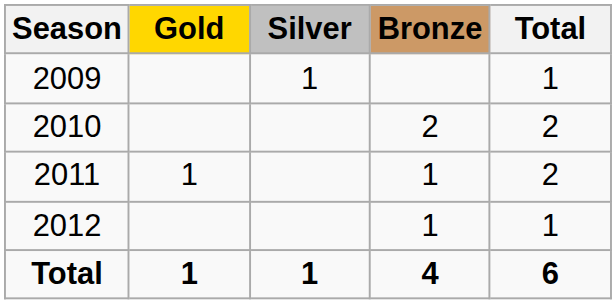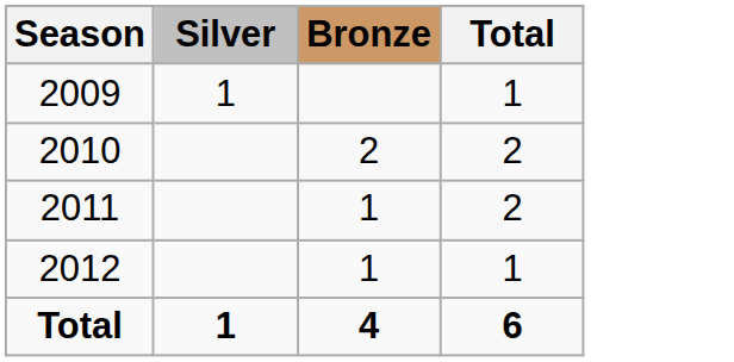- column: Gold | 1 | 1
